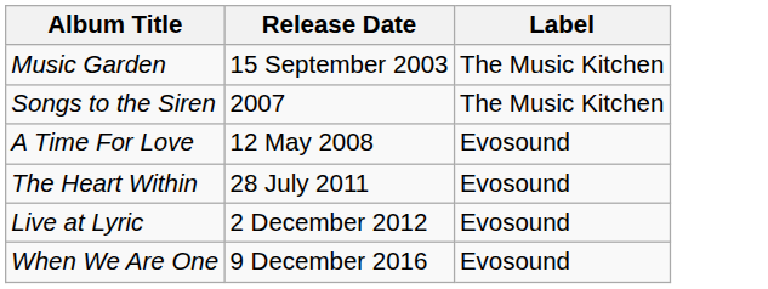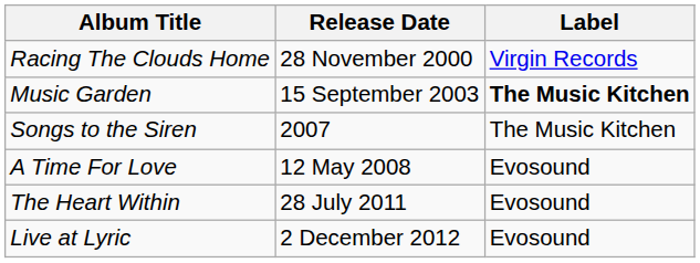+ row: Racing The Clouds Home | 28 November 2000 | Virgin Records
Music Garden | Label: normal -> bold
- row: When We Are One | 9 December 2016 | Evosound
